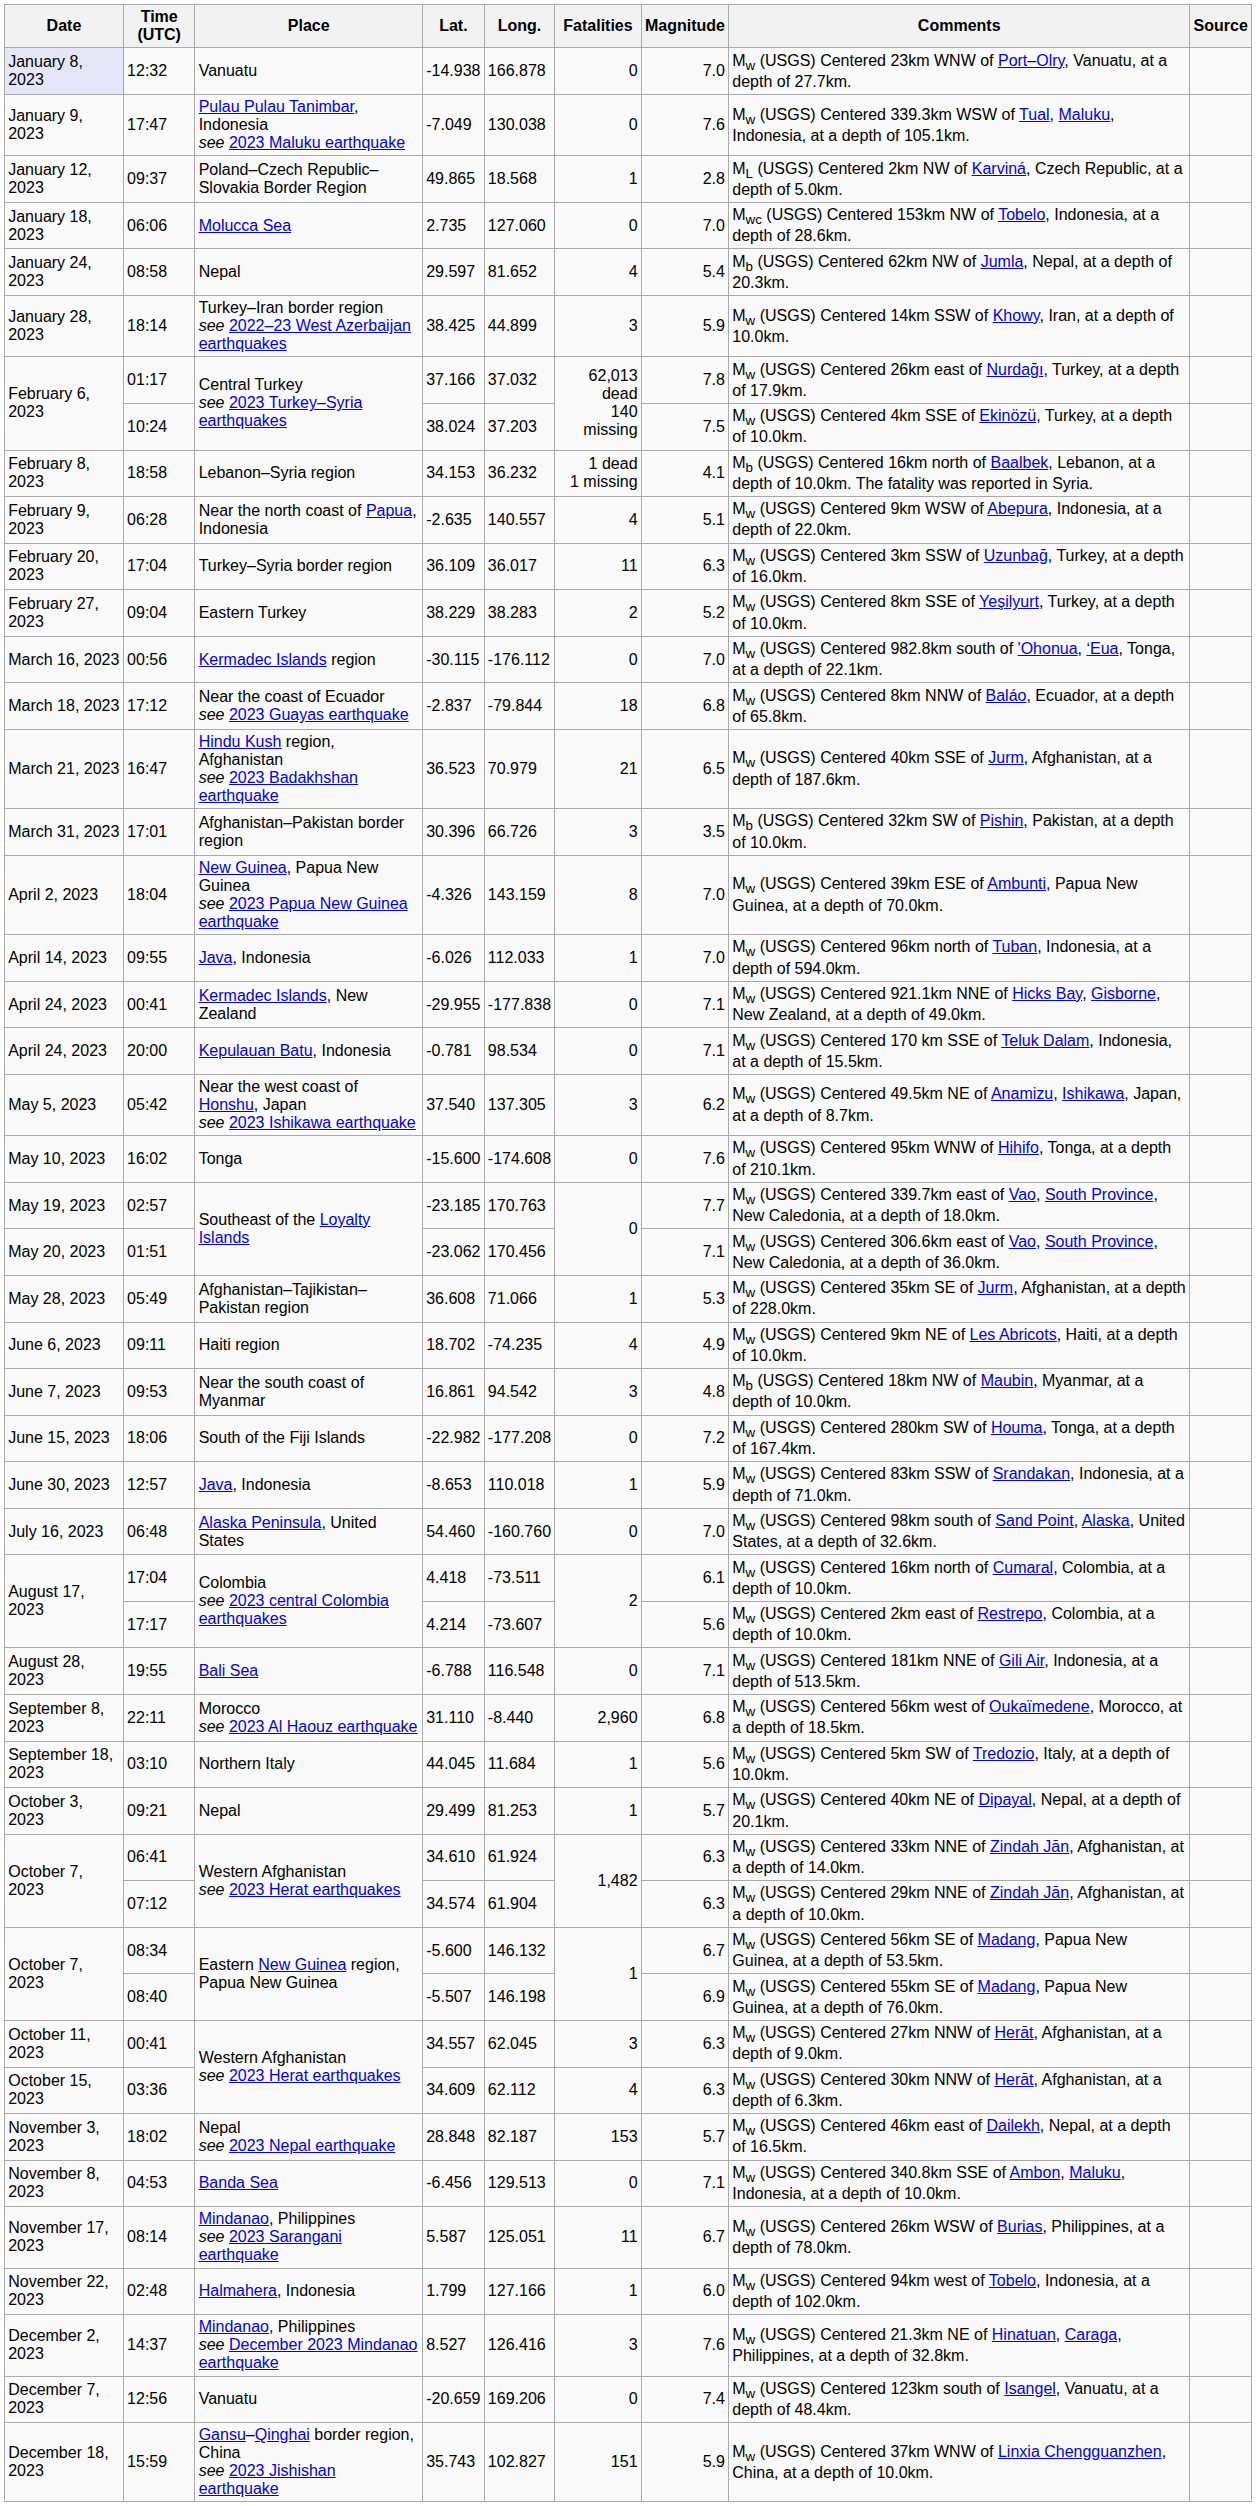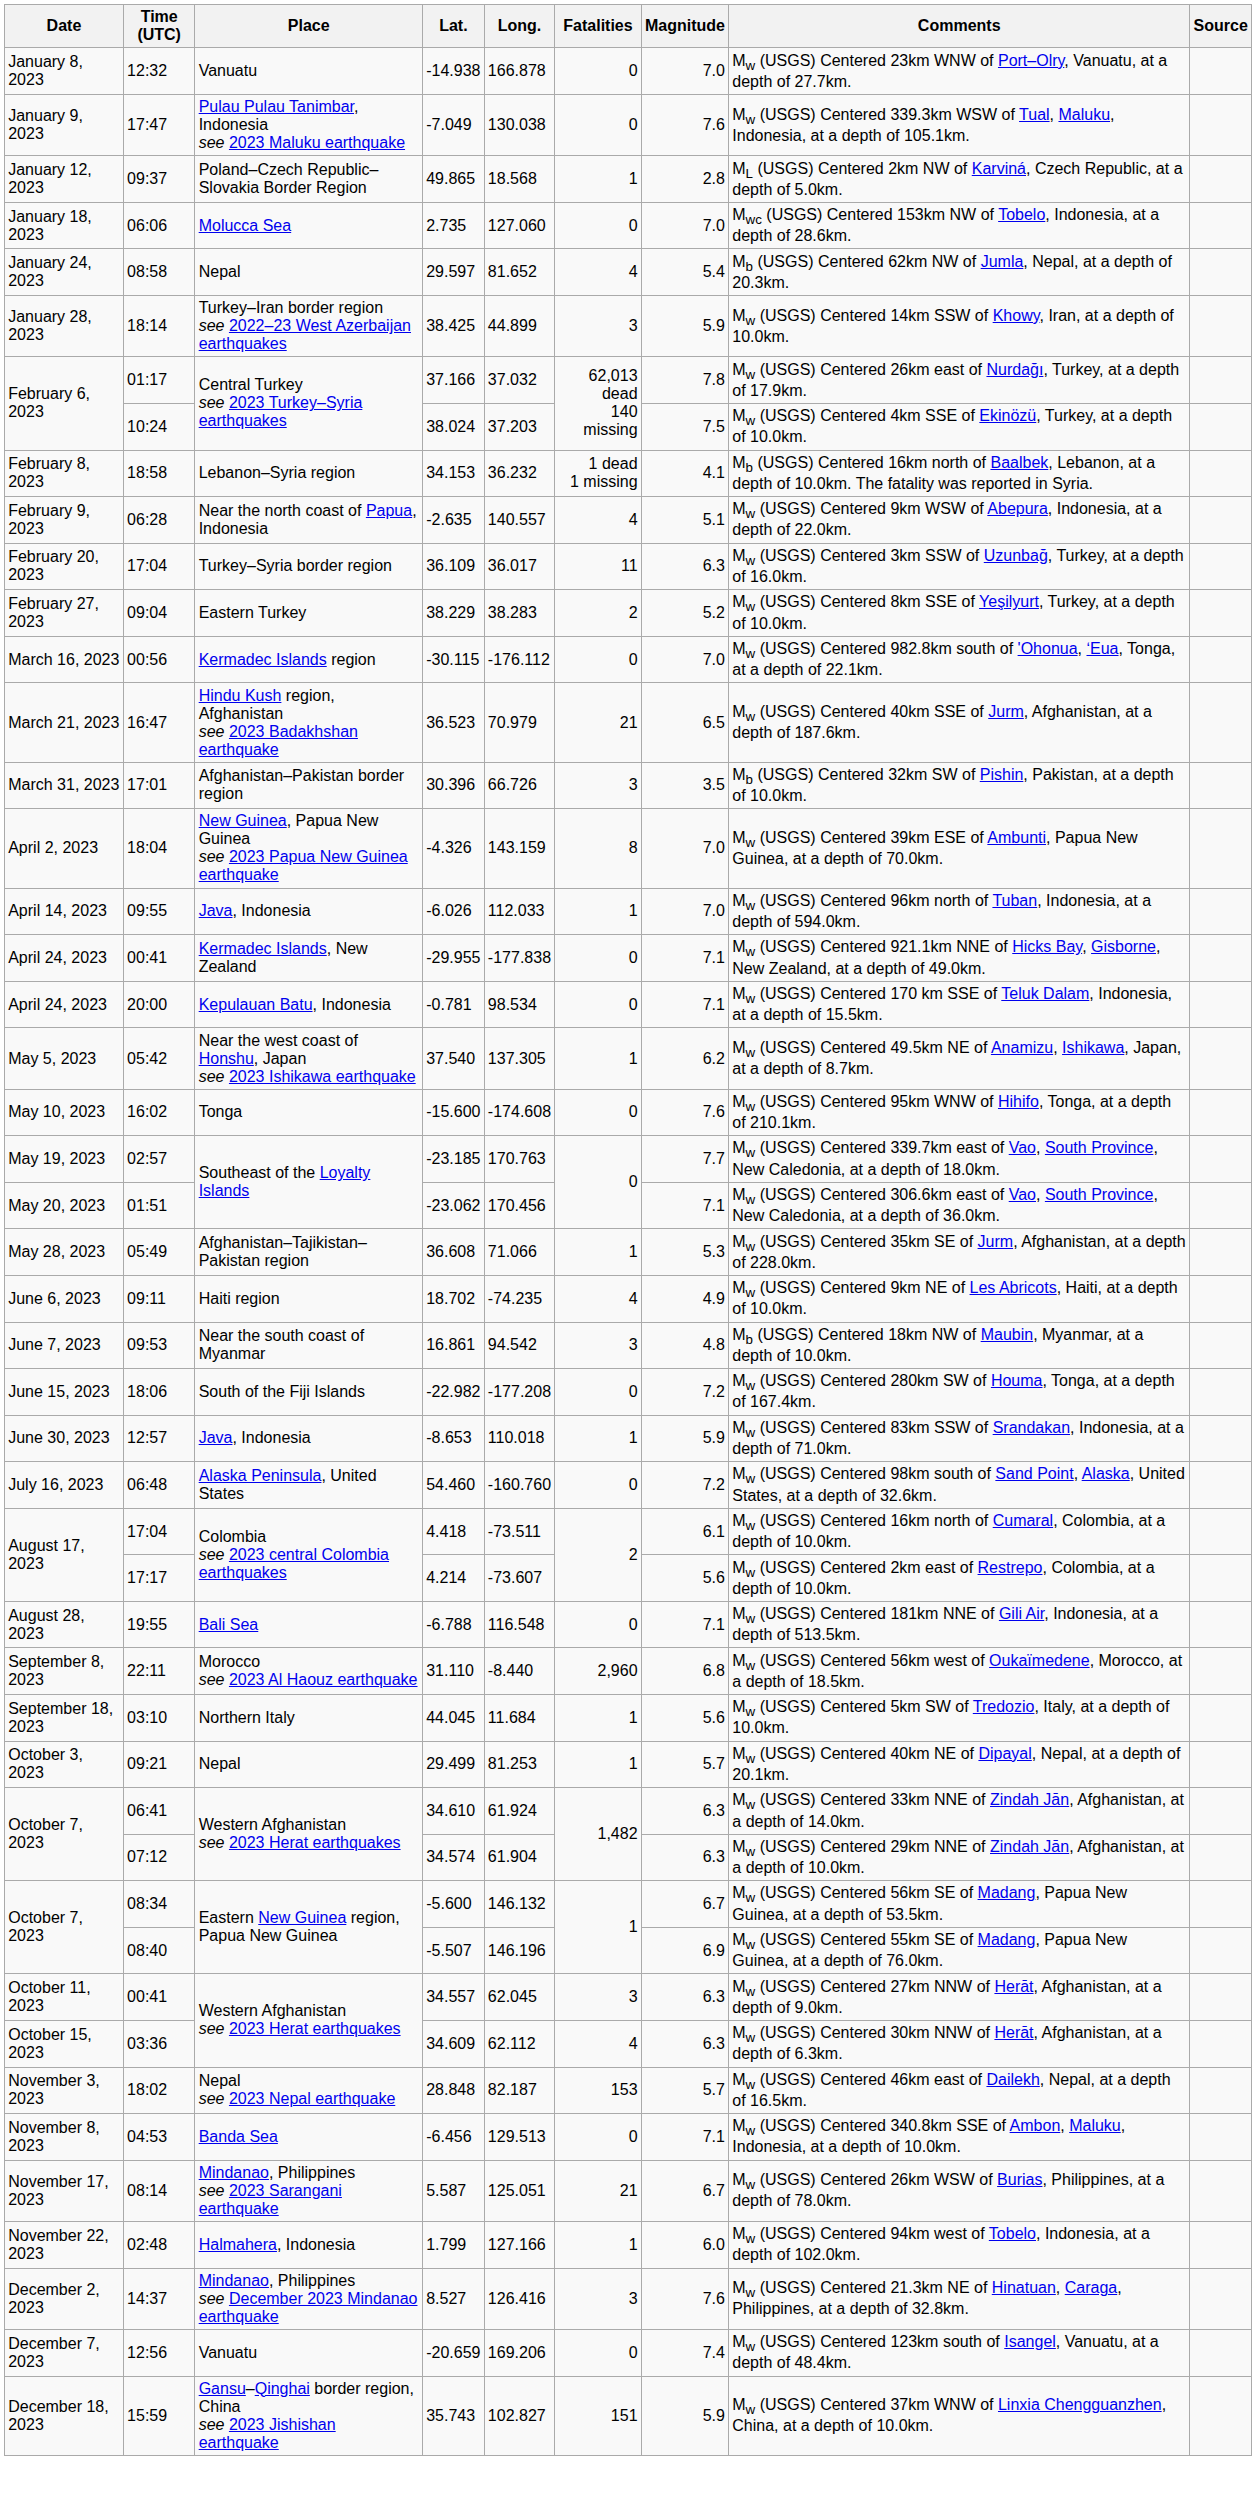-14.938 | Date: lavender background -> no background
- row: March 18, 2023 | 17:12 | Near the coast of Ecuador see 2023 Guayas earthquake | -2.837 | -79.844 | 18 | 6.8 | Mw (USGS) Centered 8km NNW of Baláo, Ecuador, at a depth of 65.8km.
37.540 | Fatalities: 3 -> 1
54.460 | Magnitude: 7.0 -> 7.2
-5.507 | Long.: 146.198 -> 146.196
5.587 | Fatalities: 11 -> 21
